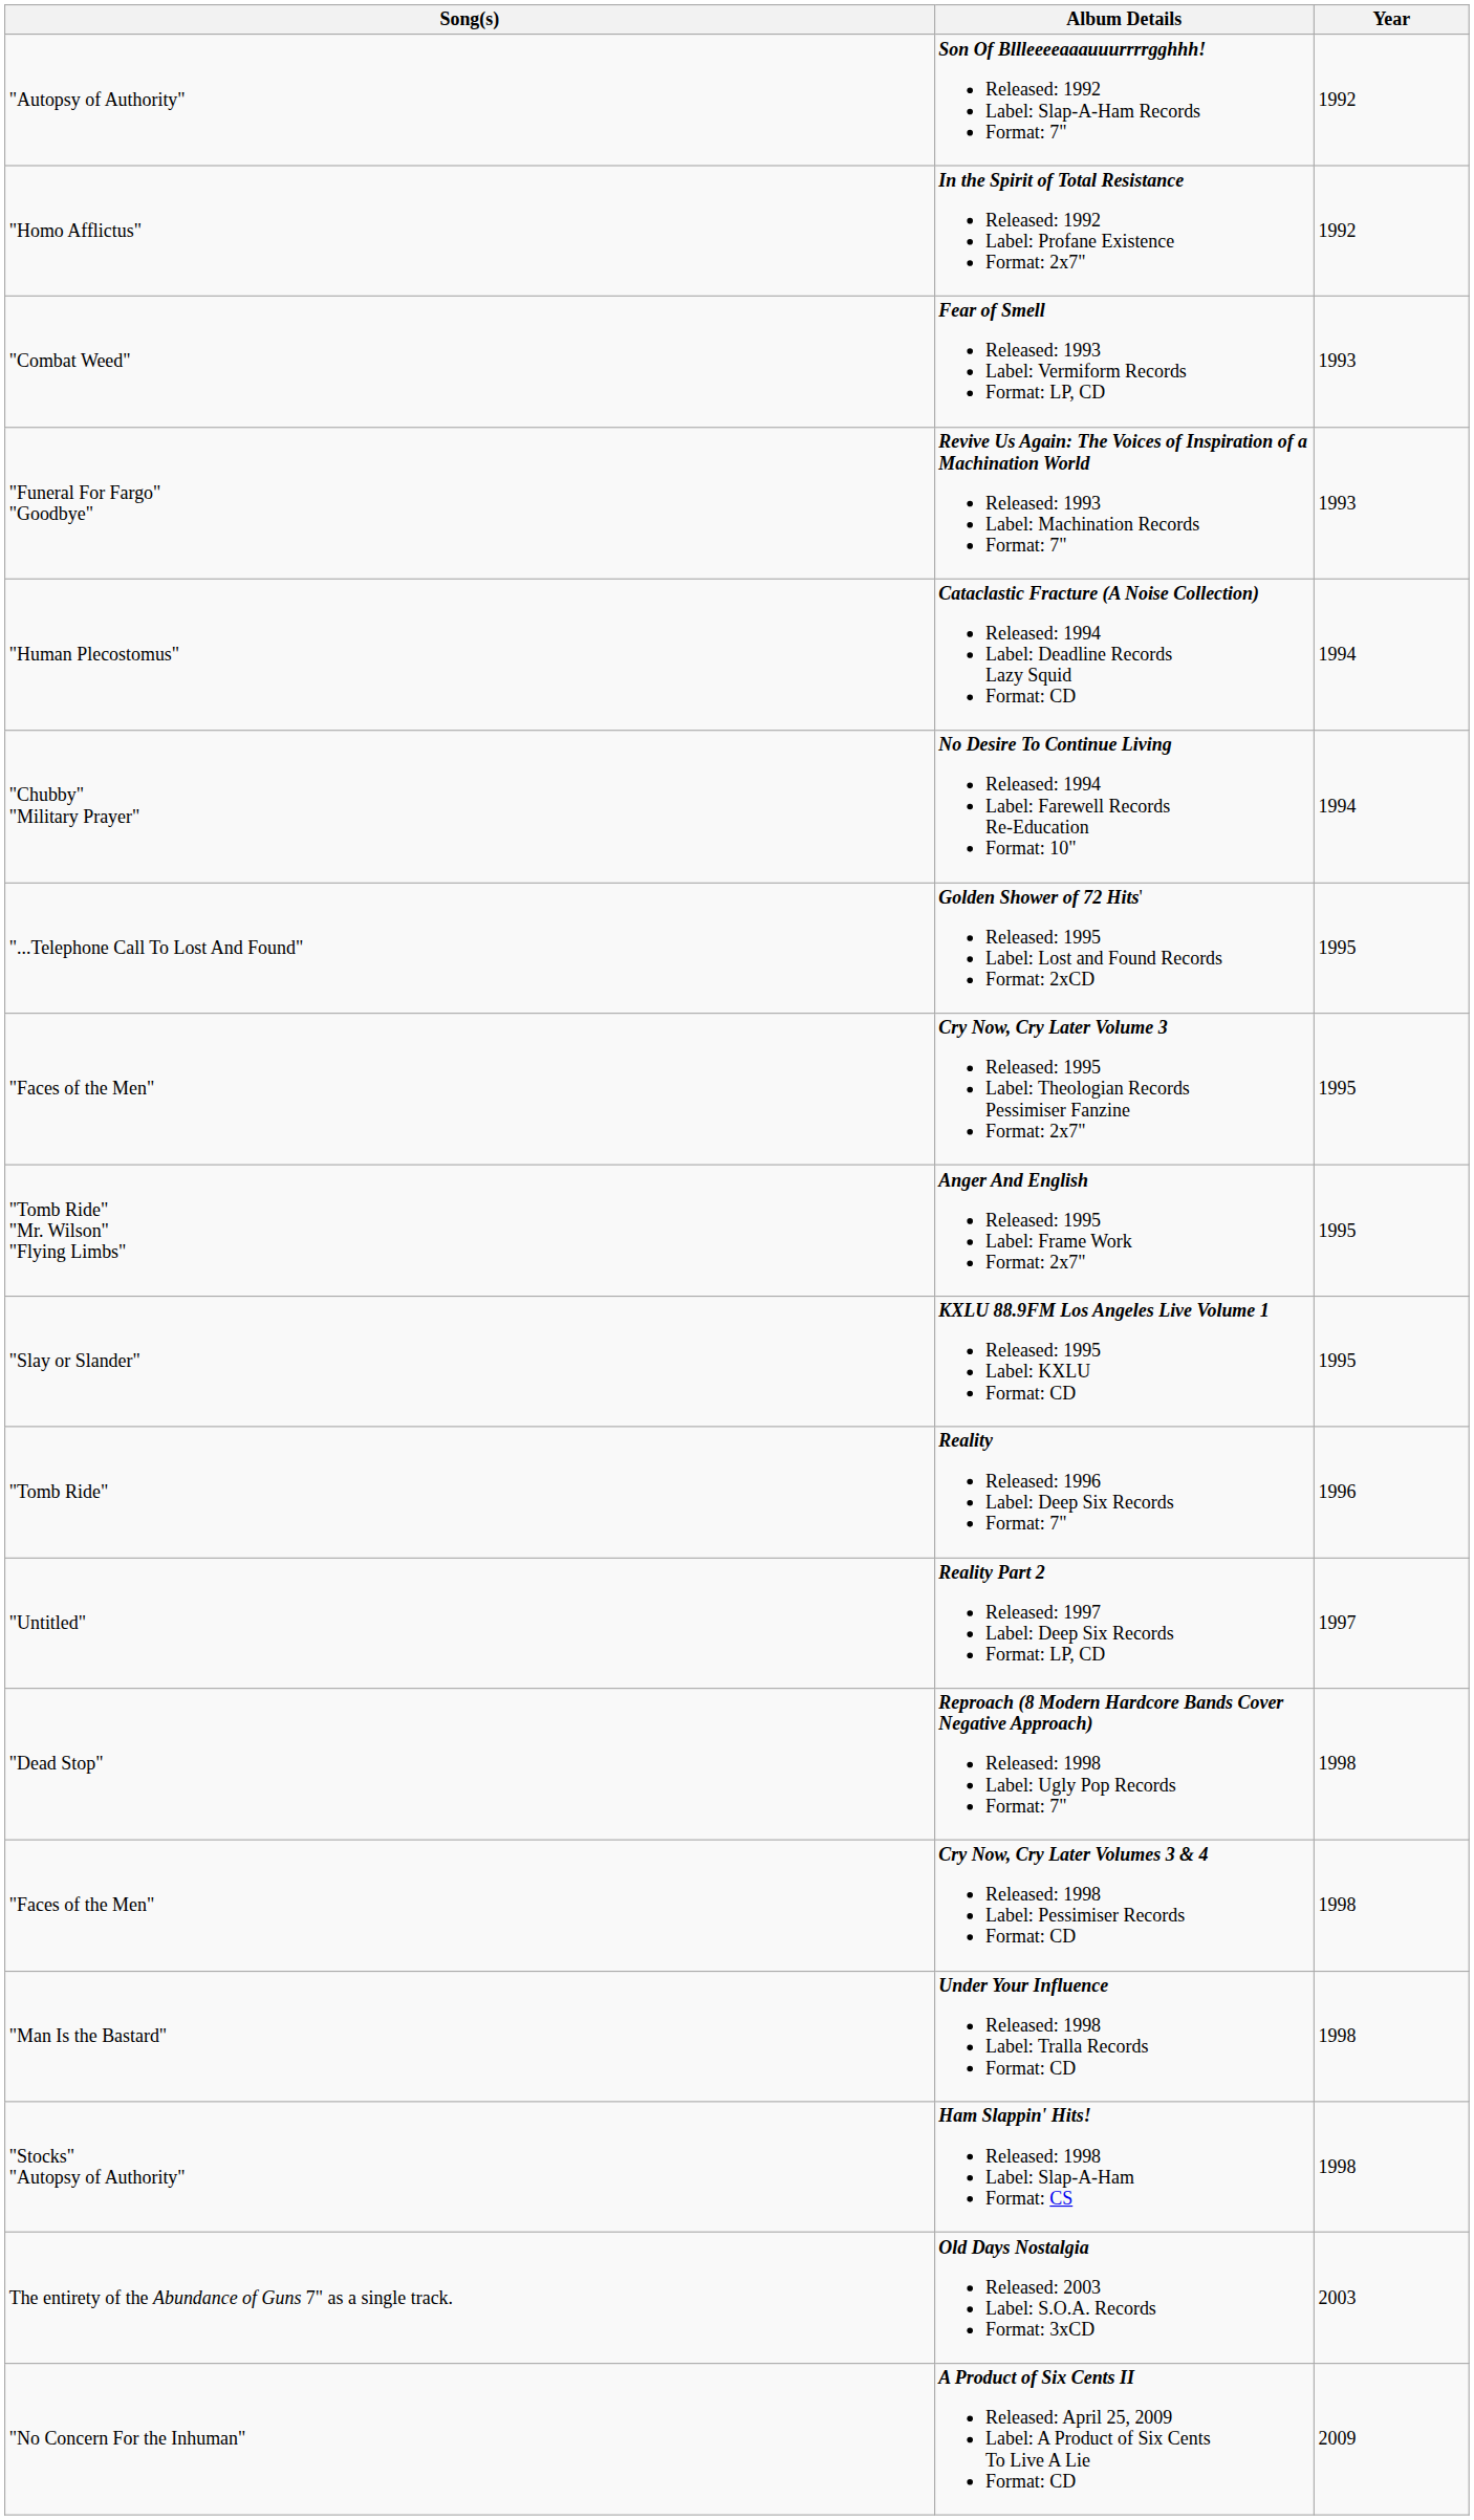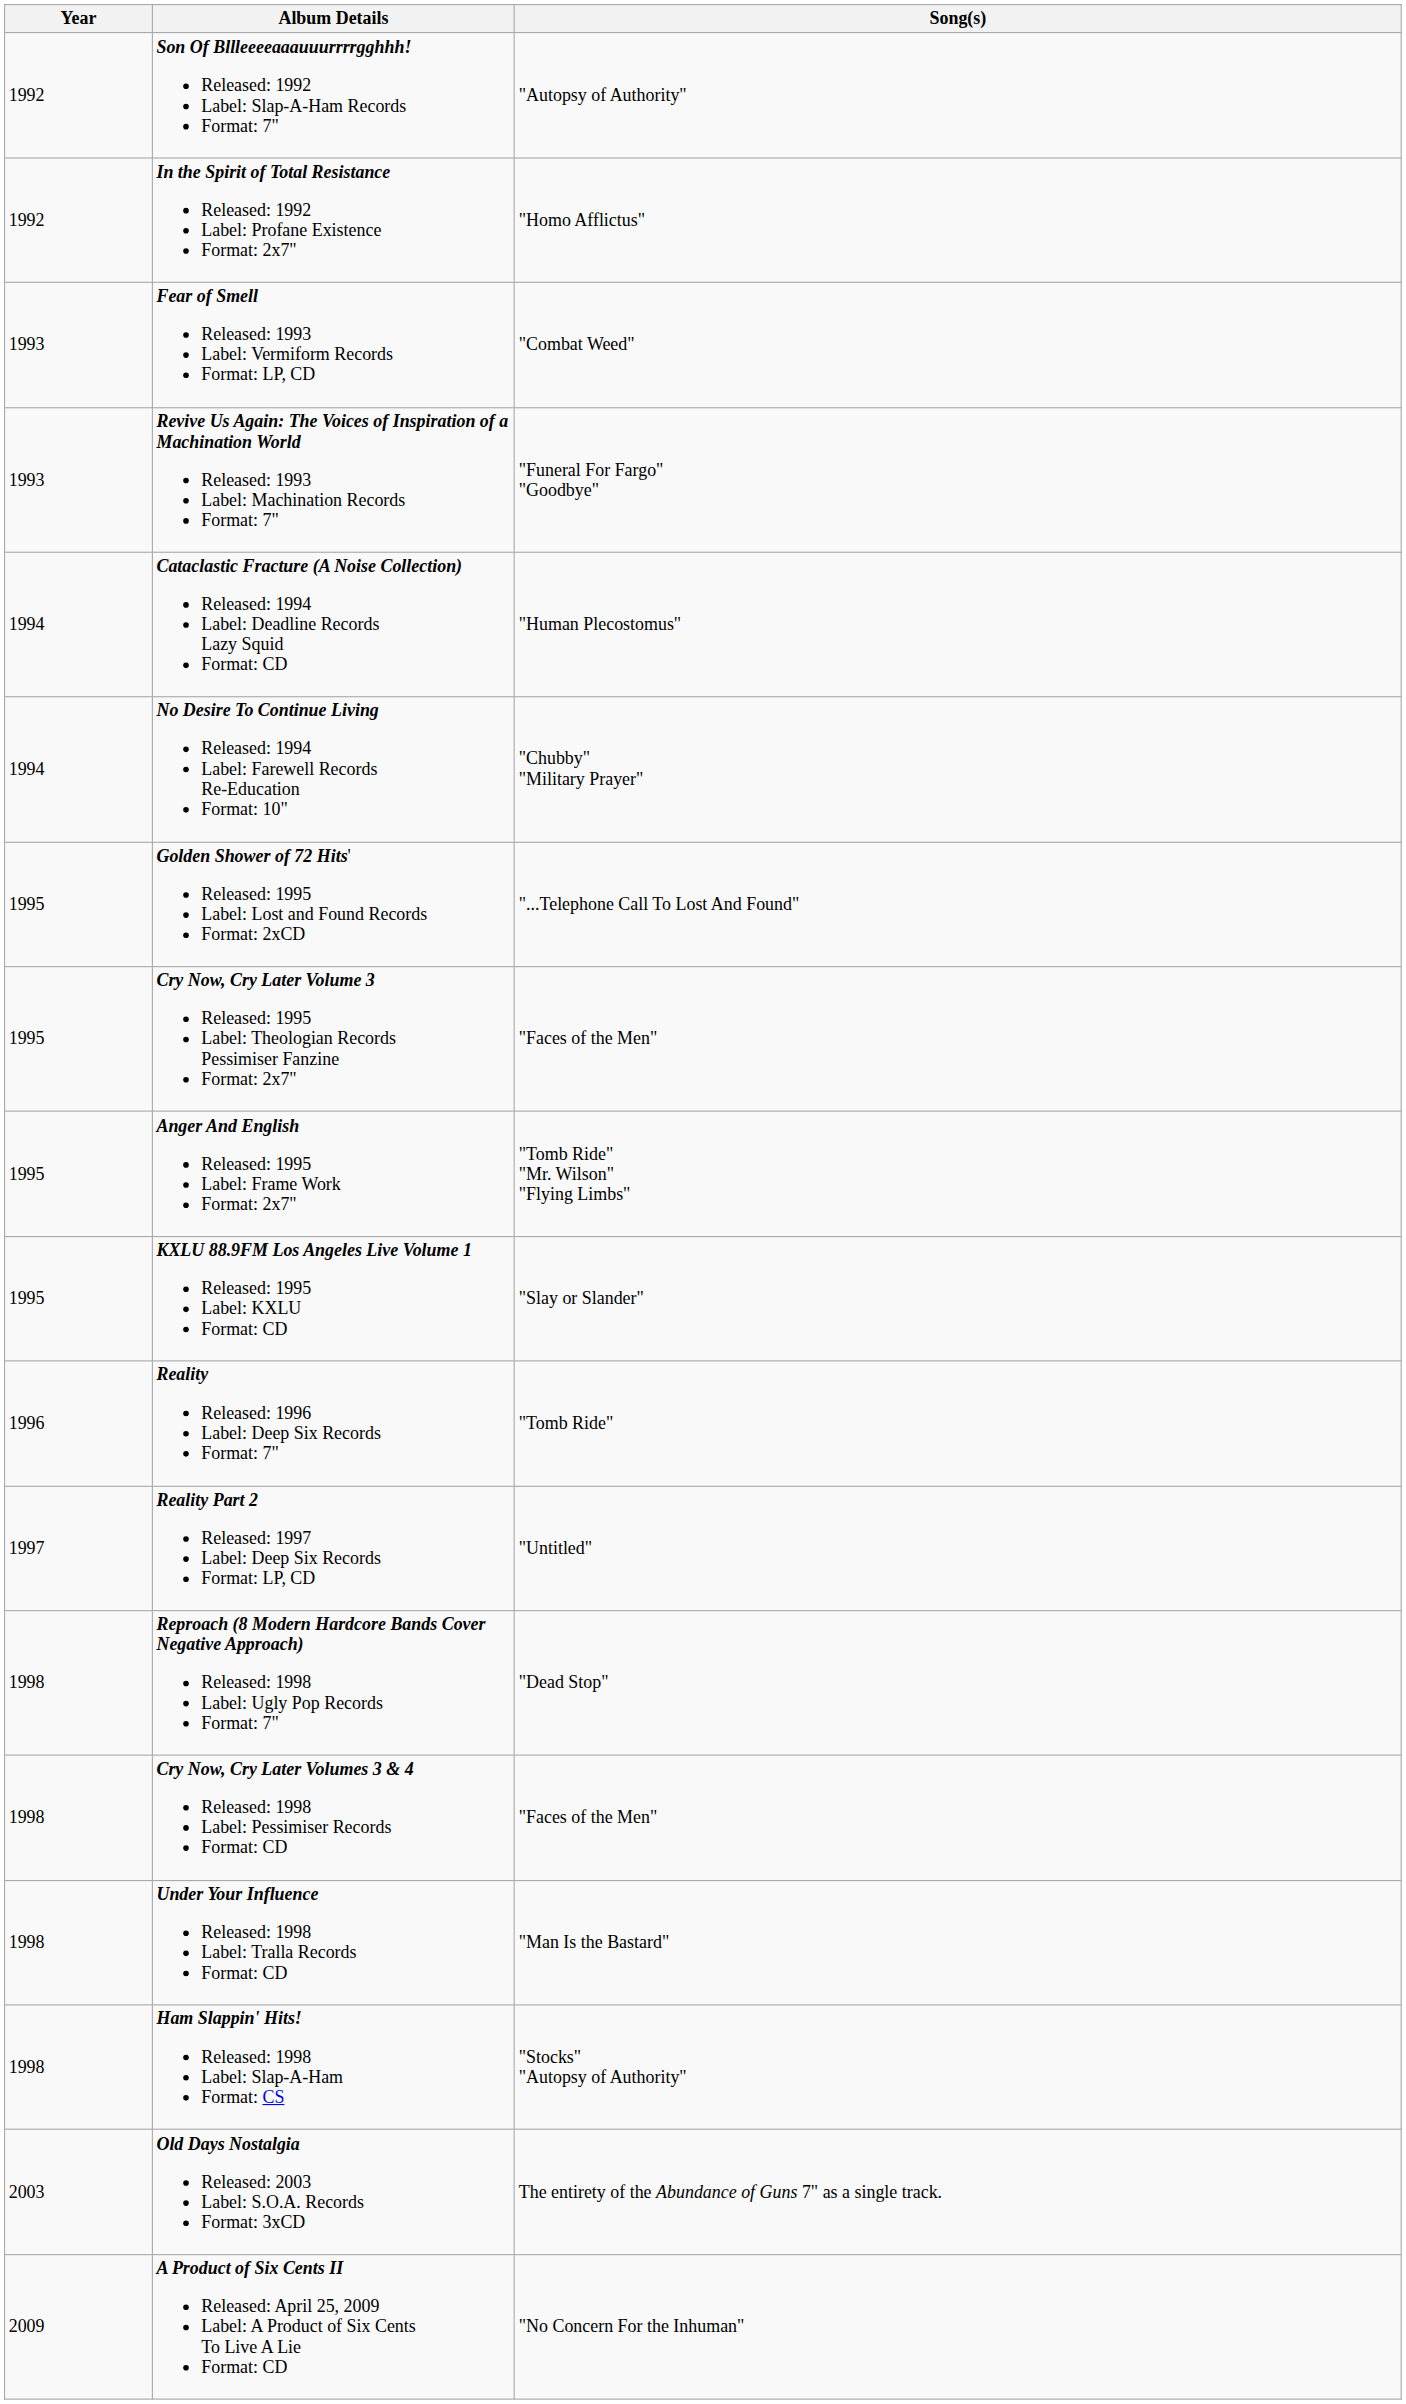columns swapped: Year <-> Song(s)
